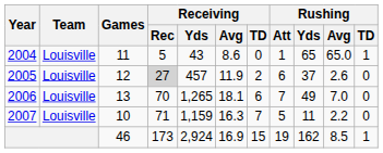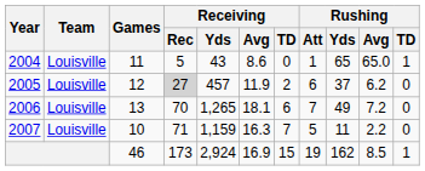2005 | Rushing / Avg: 2.6 -> 6.2
2006 | Rushing / Avg: 7.0 -> 7.2
